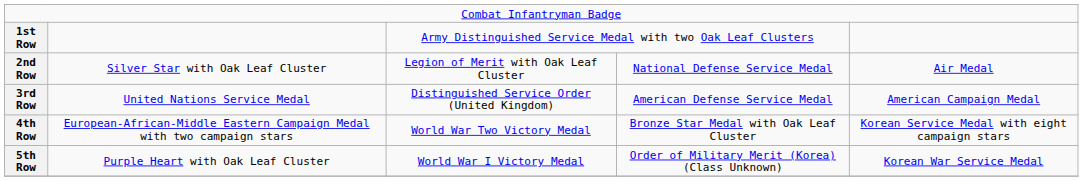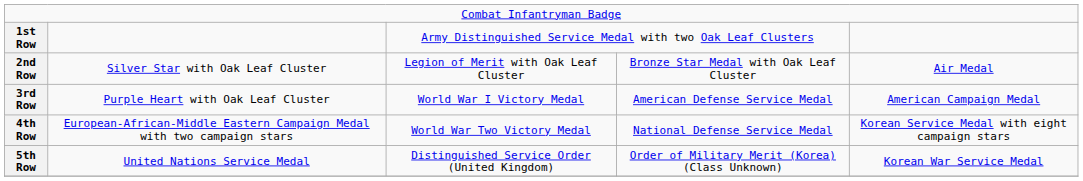2nd Row | column 4: National Defense Service Medal -> Bronze Star Medal with Oak Leaf Cluster
3rd Row | column 2: United Nations Service Medal -> Purple Heart with Oak Leaf Cluster
3rd Row | column 3: Distinguished Service Order (United Kingdom) -> World War I Victory Medal
4th Row | column 4: Bronze Star Medal with Oak Leaf Cluster -> National Defense Service Medal
5th Row | column 2: Purple Heart with Oak Leaf Cluster -> United Nations Service Medal
5th Row | column 3: World War I Victory Medal -> Distinguished Service Order (United Kingdom)
